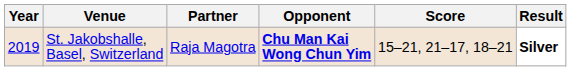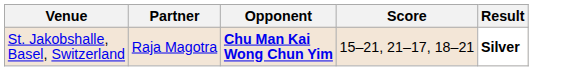- column: Year | 2019
